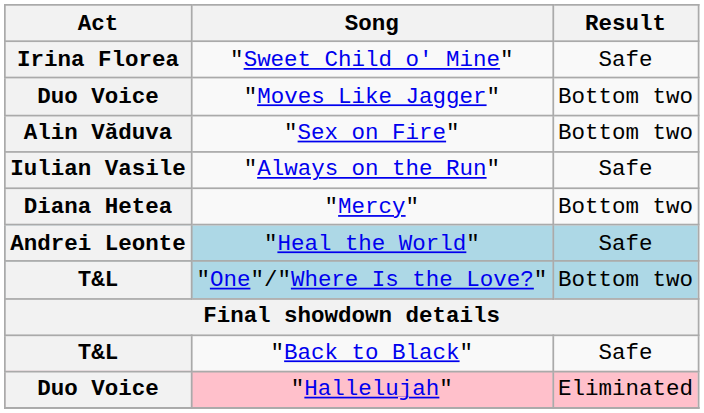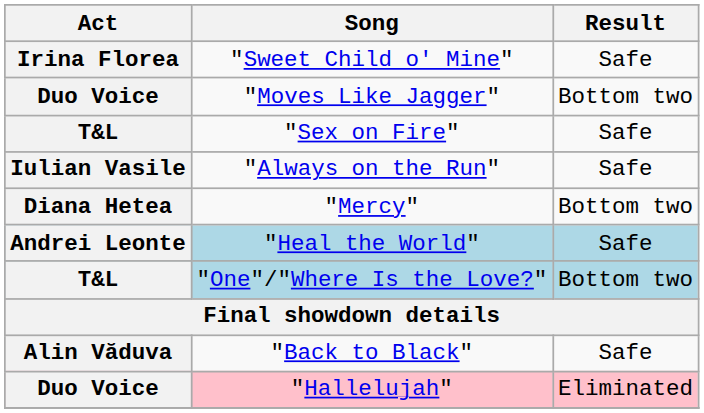"Sex on Fire" | Act: Alin Văduva -> T&L
"Sex on Fire" | Result: Bottom two -> Safe
"Back to Black" | Act: T&L -> Alin Văduva
